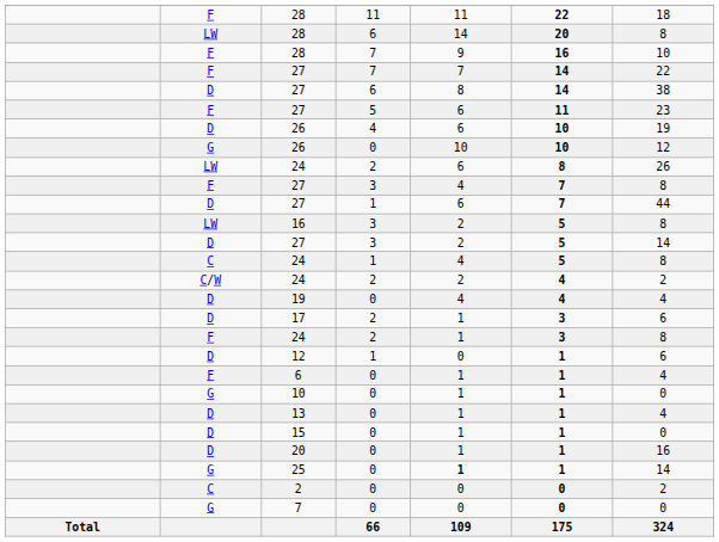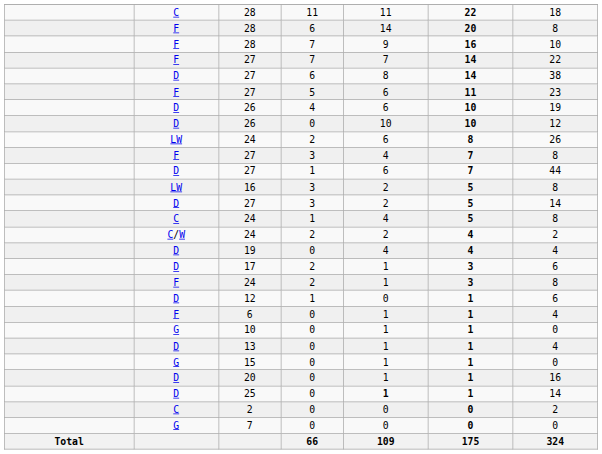28 / 11 | column 2: F -> C
28 / 6 | column 2: LW -> F
26 / 0 | column 2: G -> D
15 | column 2: D -> G
25 | column 2: G -> D
